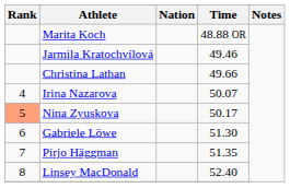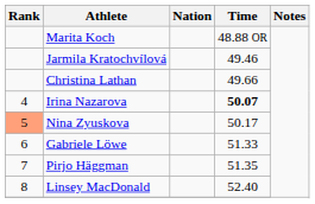Irina Nazarova | Time: normal -> bold
Gabriele Löwe | Time: 51.30 -> 51.33
